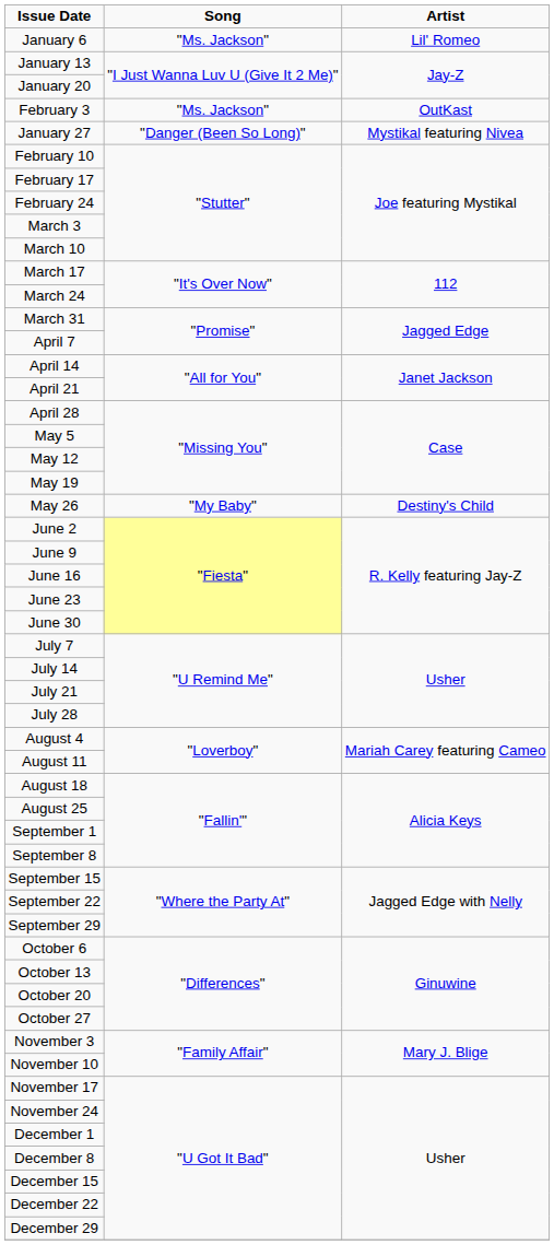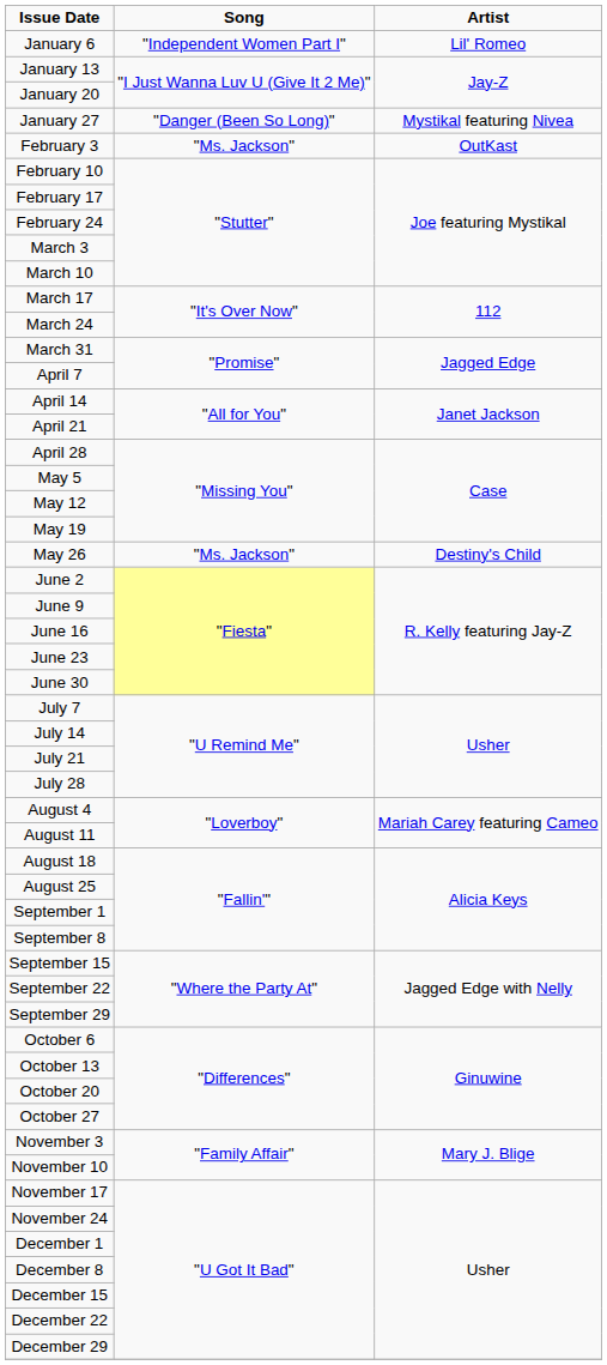January 6 | Song: "Ms. Jackson" -> "Independent Women Part I"
rows swapped: January 27 <-> February 3
May 26 | Song: "My Baby" -> "Ms. Jackson"
